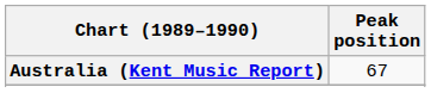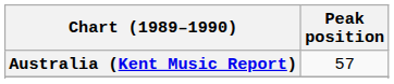Australia (Kent Music Report) | Peak position: 67 -> 57
